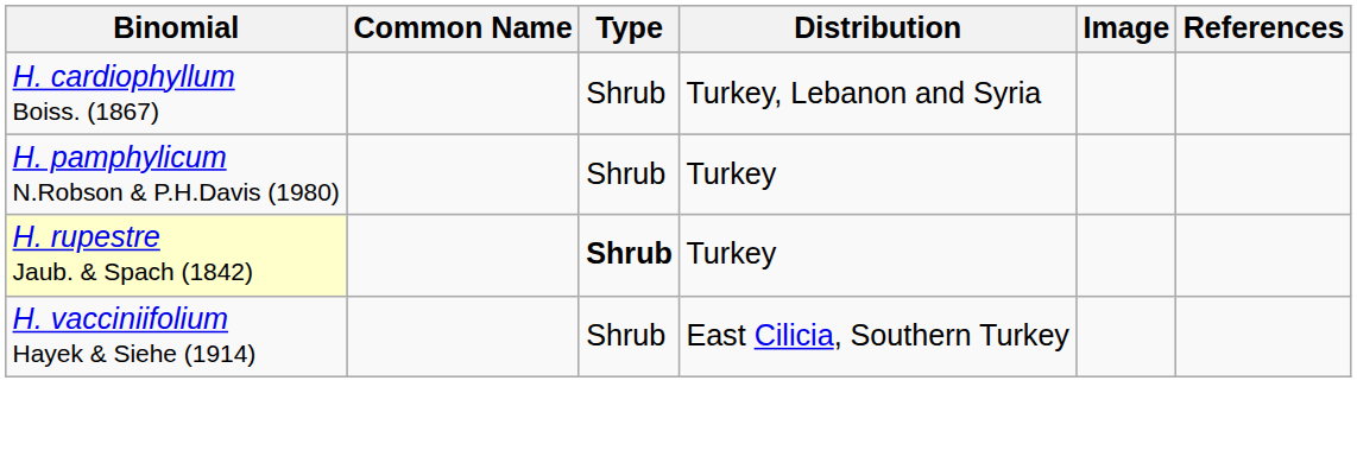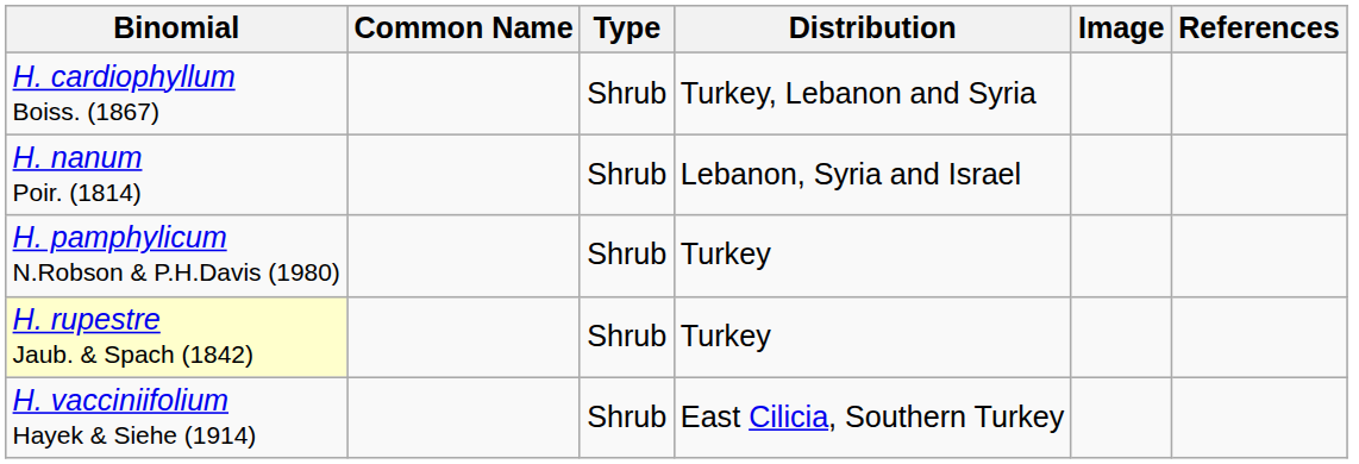+ row: H. nanum Poir. (1814) | Shrub | Lebanon, Syria and Israel
H. rupestre Jaub. & Spach (1842) | Type: bold -> normal
